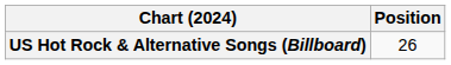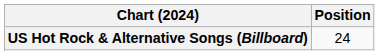US Hot Rock & Alternative Songs (Billboard) | Position: 26 -> 24
